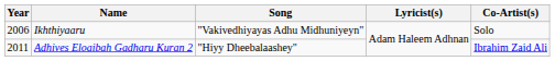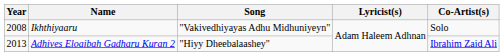Ikhthiyaaru | Year: 2006 -> 2008
Adhives Eloaibah Gadharu Kuran 2 | Year: 2011 -> 2013
